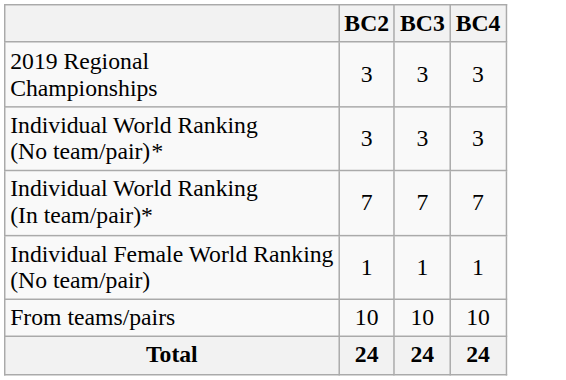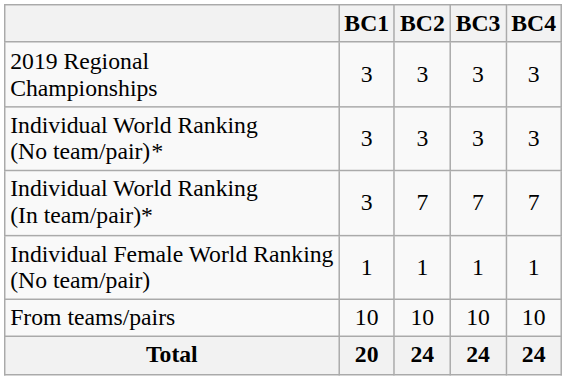+ column: BC1 | 3 | 3 | 3 | 1 | 10 | 20
